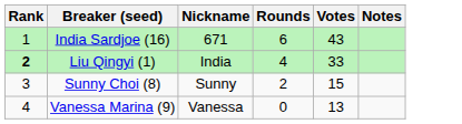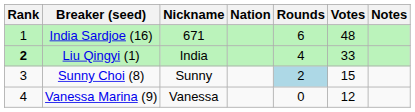+ column: Nation
India Sardjoe (16) | Votes: 43 -> 48
Sunny Choi (8) | Rounds: no background -> lightblue background
Vanessa Marina (9) | Votes: 13 -> 12
